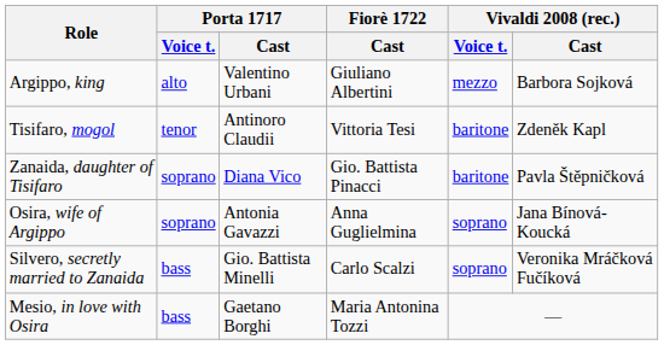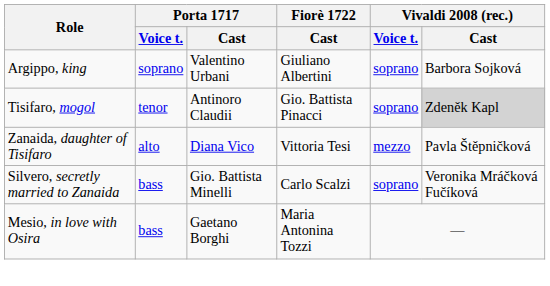Argippo, king | Porta 1717 / Voice t.: alto -> soprano
Argippo, king | Vivaldi 2008 (rec.) / Voice t.: mezzo -> soprano
Tisifaro, mogol | Fiorè 1722 / Cast: Vittoria Tesi -> Gio. Battista Pinacci
Tisifaro, mogol | Vivaldi 2008 (rec.) / Voice t.: baritone -> soprano
Tisifaro, mogol | Vivaldi 2008 (rec.) / Cast: no background -> lightgrey background
Zanaida, daughter of Tisifaro | Porta 1717 / Voice t.: soprano -> alto
Zanaida, daughter of Tisifaro | Fiorè 1722 / Cast: Gio. Battista Pinacci -> Vittoria Tesi
Zanaida, daughter of Tisifaro | Vivaldi 2008 (rec.) / Voice t.: baritone -> mezzo
- row: Osira, wife of Argippo | soprano | Antonia Gavazzi | Anna Guglielmina | soprano | Jana Bínová-Koucká
